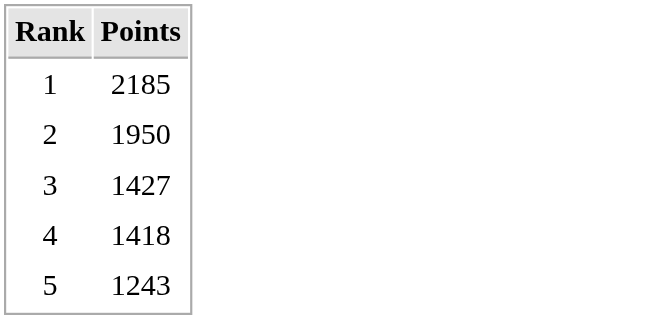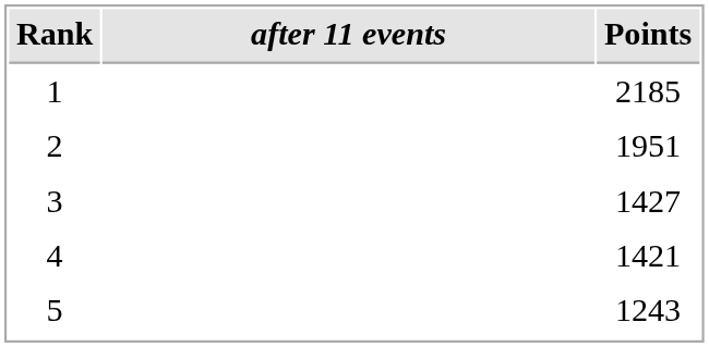+ column: after 11 events
2 | Points: 1950 -> 1951
4 | Points: 1418 -> 1421
